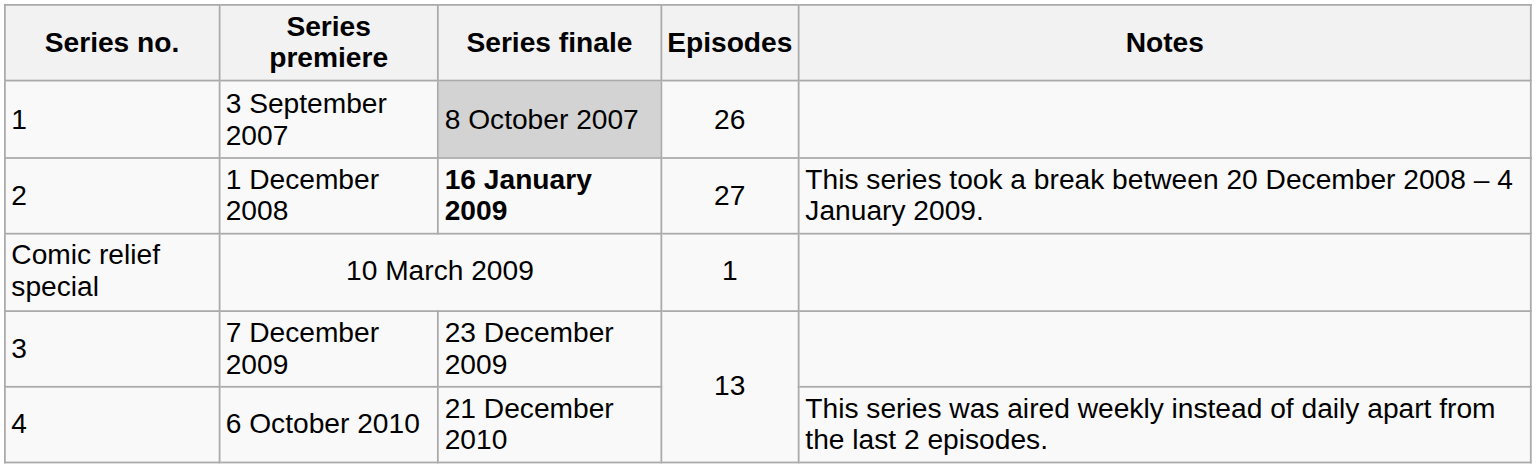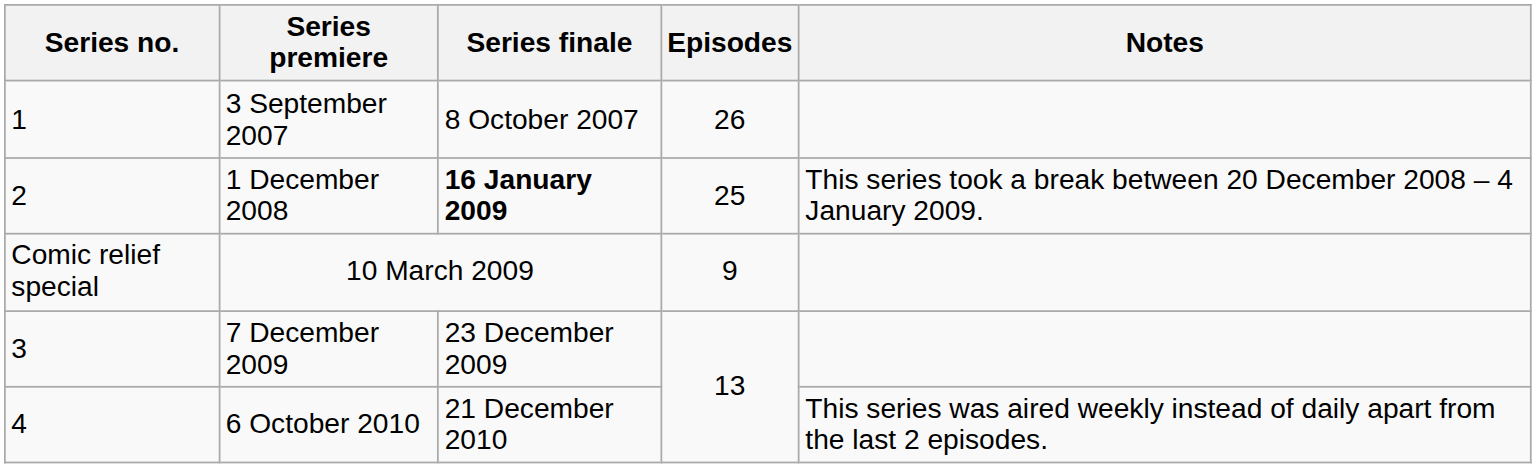3 September 2007 | Series finale: lightgrey background -> no background
1 December 2008 | Episodes: 27 -> 25
10 March 2009 | Episodes: 1 -> 9
